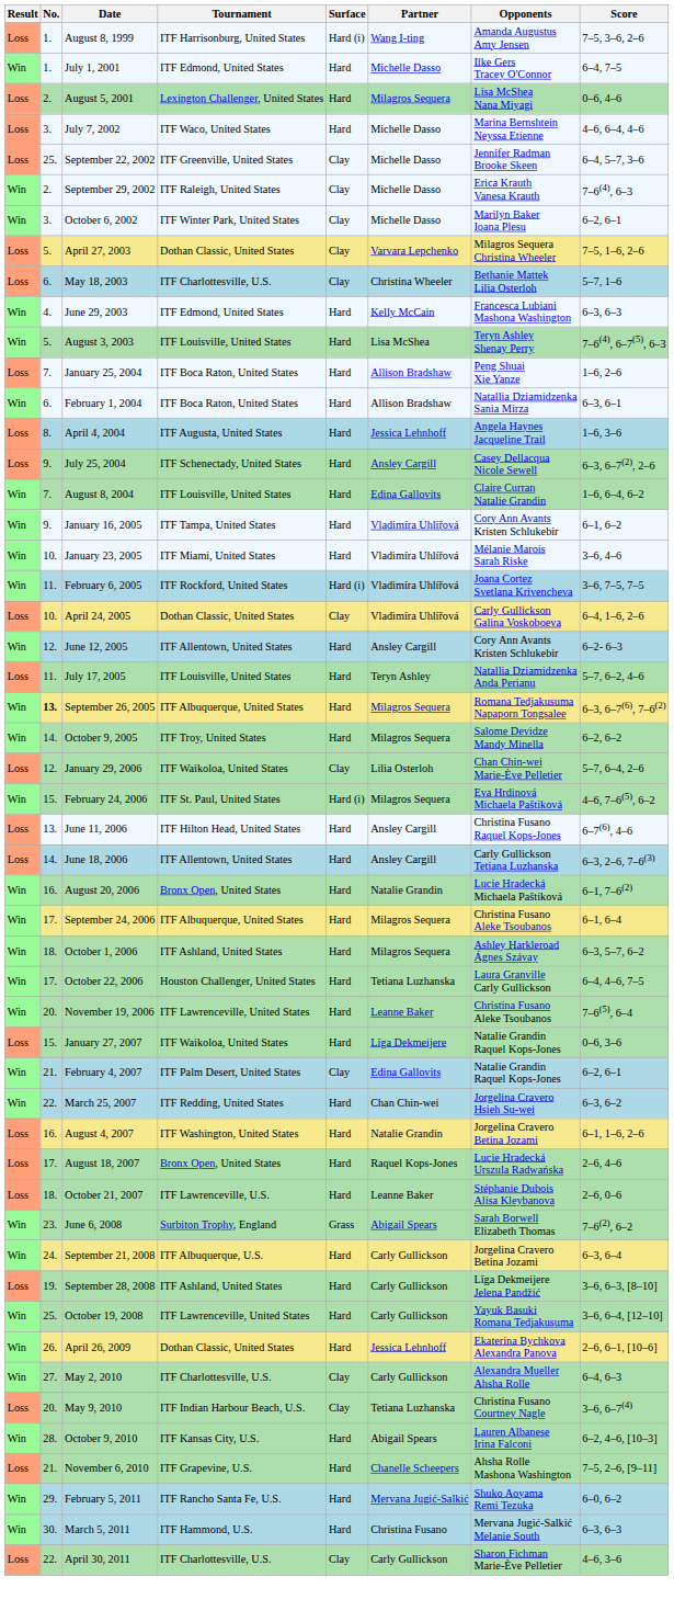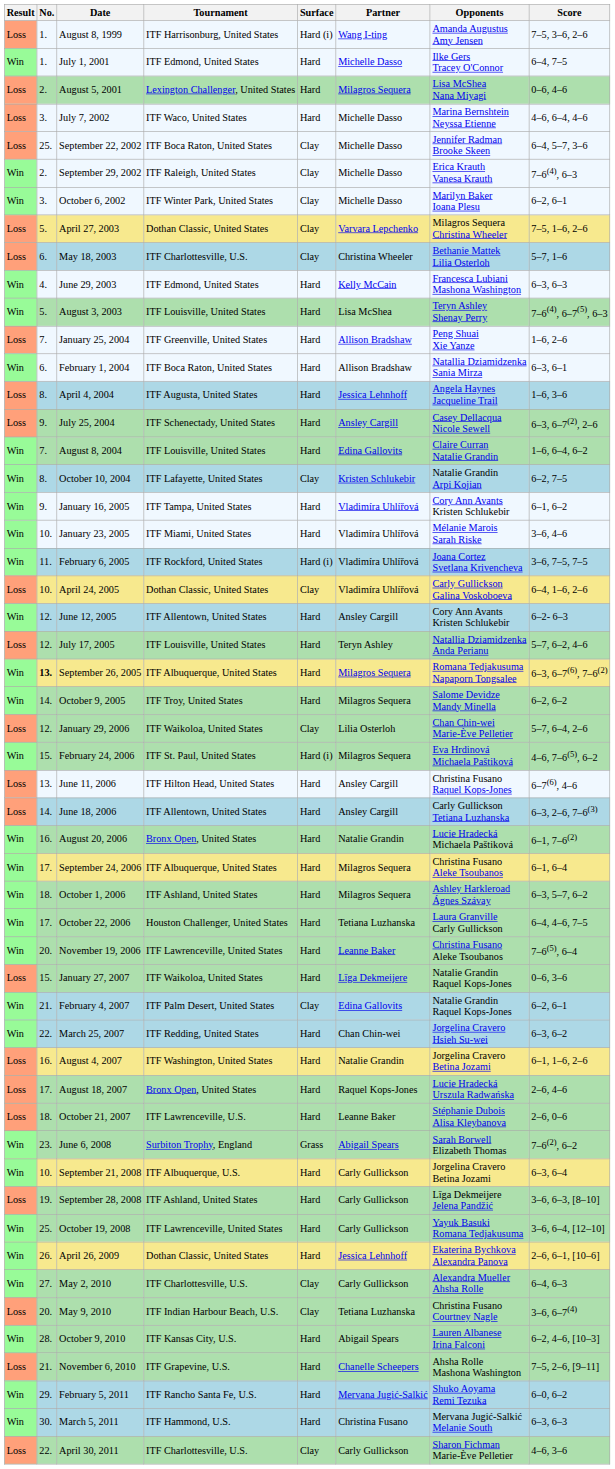September 22, 2002 | Tournament: ITF Greenville, United States -> ITF Boca Raton, United States
January 25, 2004 | Tournament: ITF Boca Raton, United States -> ITF Greenville, United States
+ row: Win | 8. | October 10, 2004 | ITF Lafayette, United States | Clay | Kristen Schlukebir | Natalie Grandin Arpi Kojian | 6–2, 7–5
July 17, 2005 | No.: 11. -> 12.
September 21, 2008 | No.: 24. -> 10.
